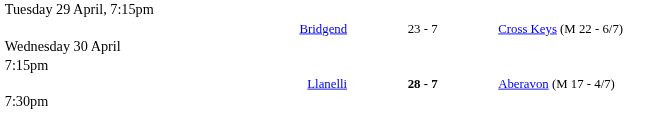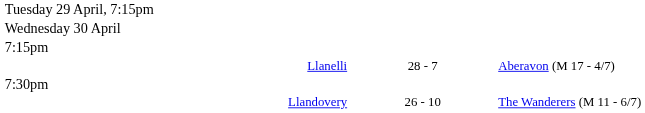- row: Bridgend | 23 - 7 | Cross Keys (M 22 - 6/7)
Llanelli | column 2: bold -> normal
+ row: Llandovery | 26 - 10 | The Wanderers (M 11 - 6/7)
